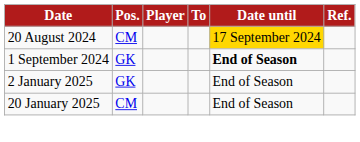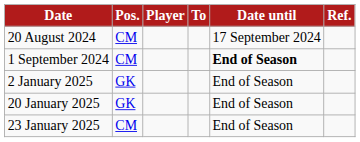20 August 2024 | Date until: gold background -> no background
1 September 2024 | Pos.: GK -> CM
20 January 2025 | Pos.: CM -> GK
+ row: 23 January 2025 | CM | End of Season
